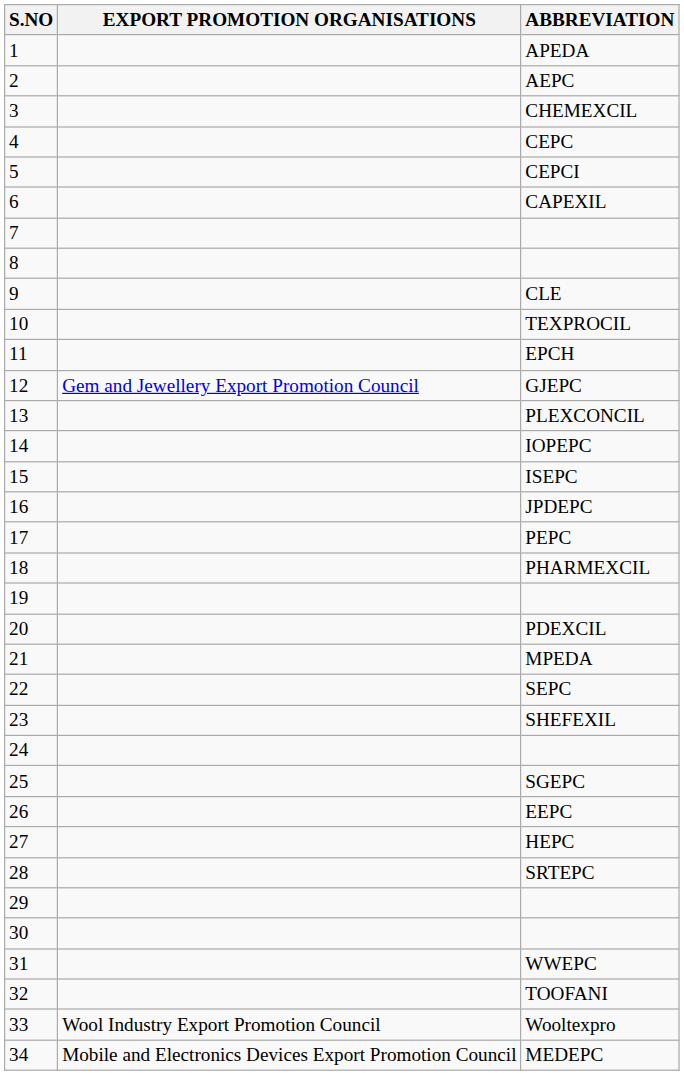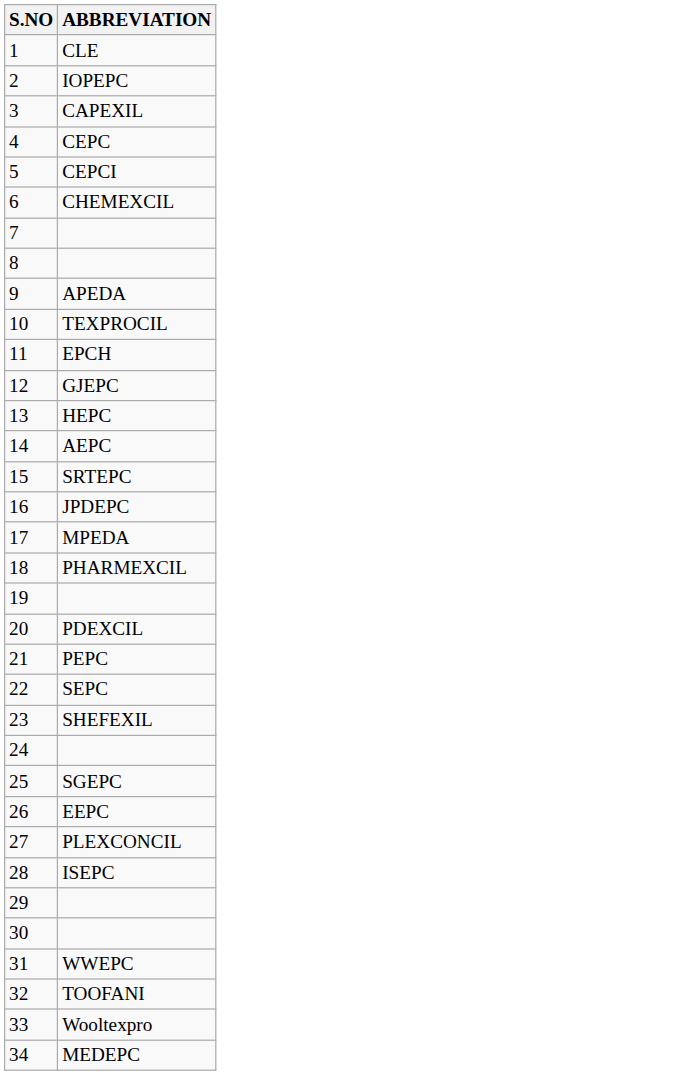- column: EXPORT PROMOTION ORGANISATIONS | Gem and Jewellery Export Promotion Council | Wool Industry Export Promotion Council | Mobile and Electronics Devices Export Promotion Council
1 | ABBREVIATION: APEDA -> CLE
2 | ABBREVIATION: AEPC -> IOPEPC
3 | ABBREVIATION: CHEMEXCIL -> CAPEXIL
6 | ABBREVIATION: CAPEXIL -> CHEMEXCIL
9 | ABBREVIATION: CLE -> APEDA
13 | ABBREVIATION: PLEXCONCIL -> HEPC
14 | ABBREVIATION: IOPEPC -> AEPC
15 | ABBREVIATION: ISEPC -> SRTEPC
17 | ABBREVIATION: PEPC -> MPEDA
21 | ABBREVIATION: MPEDA -> PEPC
27 | ABBREVIATION: HEPC -> PLEXCONCIL
28 | ABBREVIATION: SRTEPC -> ISEPC
